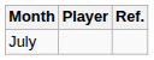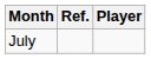columns swapped: Player <-> Ref.
